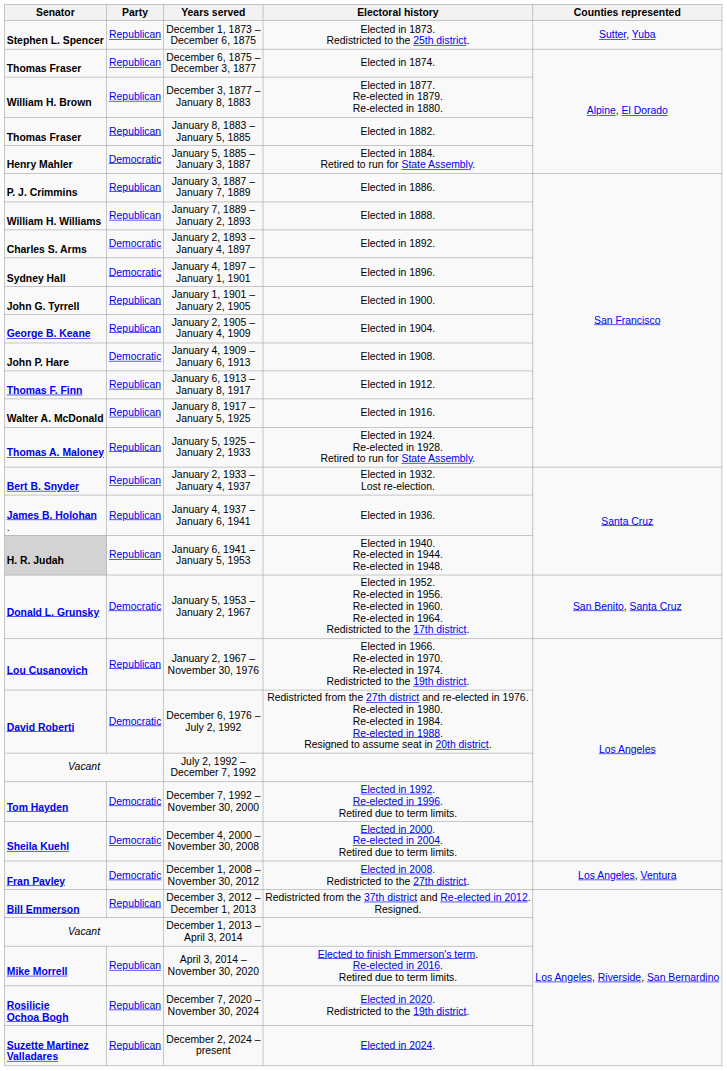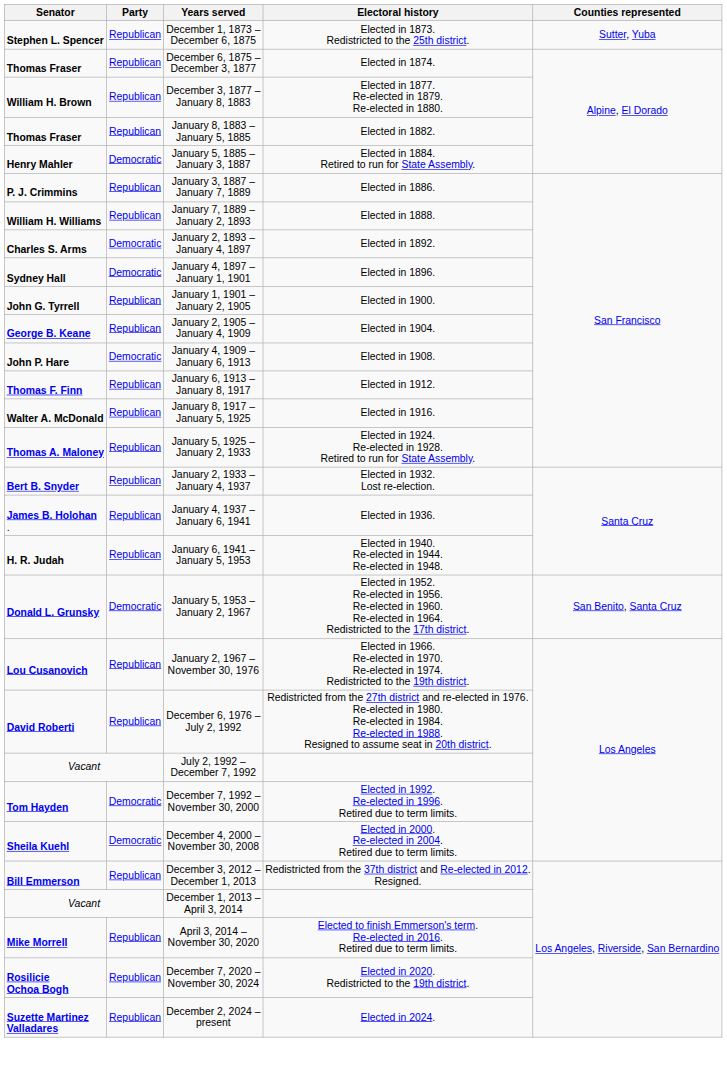January 6, 1941 – January 5, 1953 | Senator: lightgrey background -> no background
December 6, 1976 – July 2, 1992 | Party: Democratic -> Republican
- row: Fran Pavley | Democratic | December 1, 2008 – November 30, 2012 | Elected in 2008. Redistricted to the 27th district. | Los Angeles, Ventura
